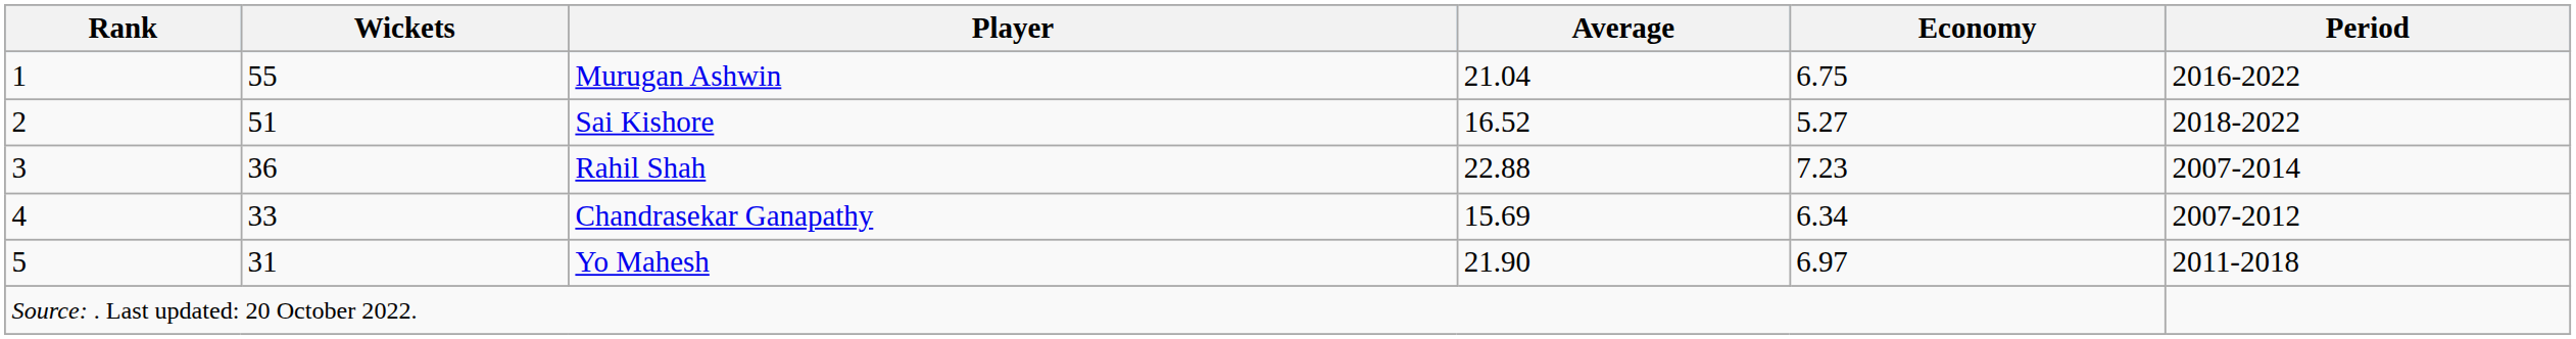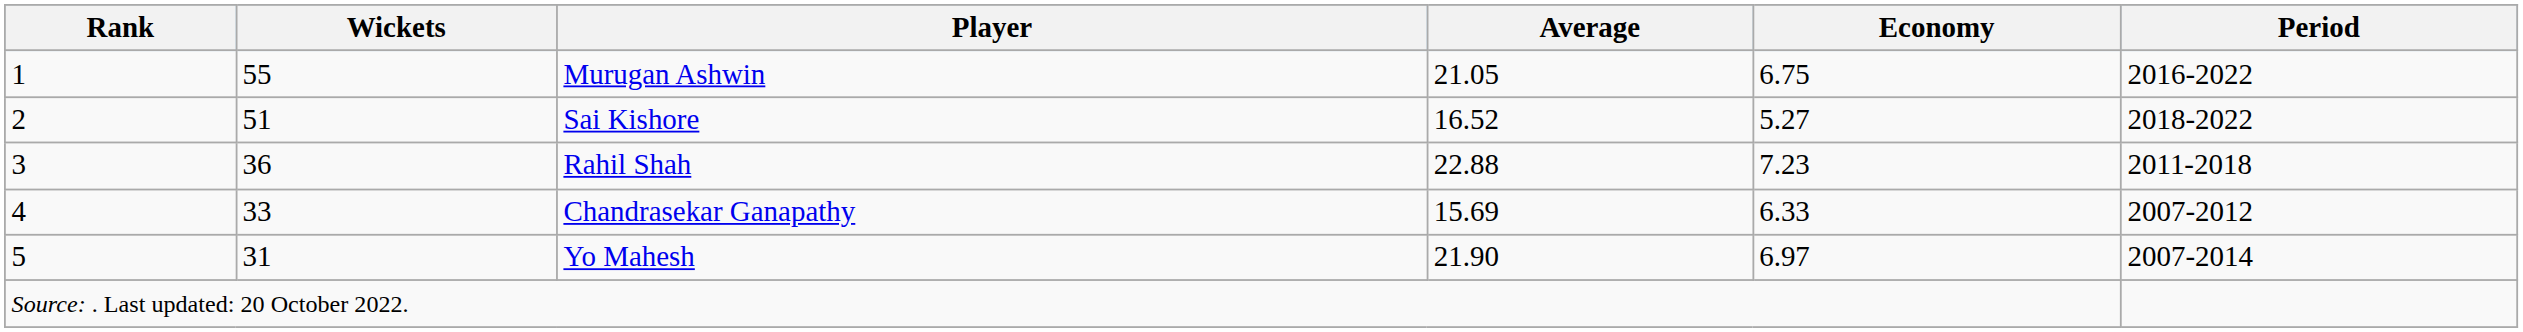Murugan Ashwin | Average: 21.04 -> 21.05
Rahil Shah | Period: 2007-2014 -> 2011-2018
Chandrasekar Ganapathy | Economy: 6.34 -> 6.33
Yo Mahesh | Period: 2011-2018 -> 2007-2014
